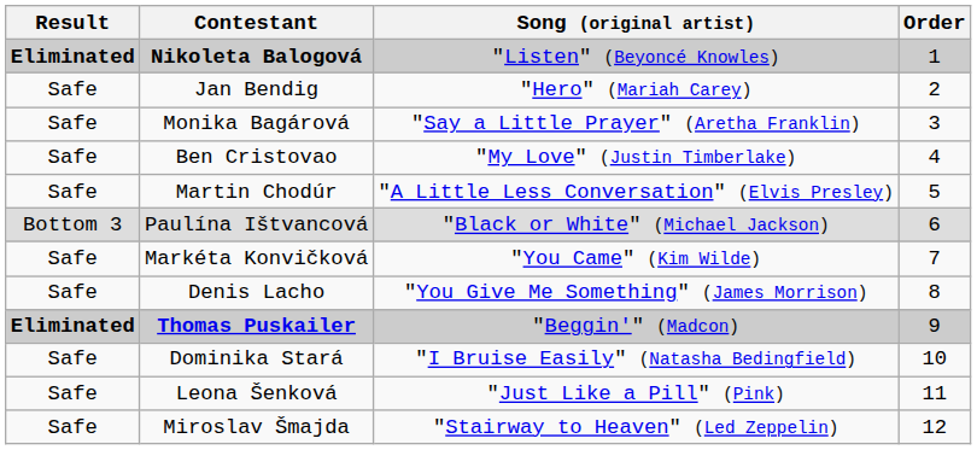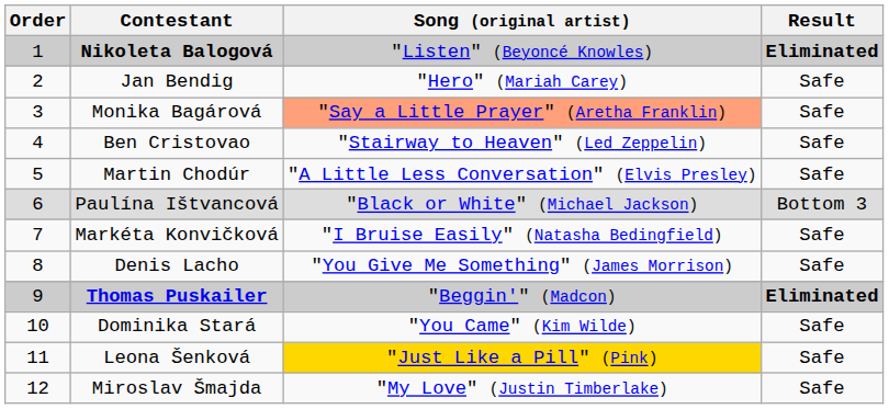columns swapped: Order <-> Result
Monika Bagárová | Song (original artist): no background -> lightsalmon background
Ben Cristovao | Song (original artist): "My Love" (Justin Timberlake) -> "Stairway to Heaven" (Led Zeppelin)
Markéta Konvičková | Song (original artist): "You Came" (Kim Wilde) -> "I Bruise Easily" (Natasha Bedingfield)
Dominika Stará | Song (original artist): "I Bruise Easily" (Natasha Bedingfield) -> "You Came" (Kim Wilde)
Leona Šenková | Song (original artist): no background -> gold background
Miroslav Šmajda | Song (original artist): "Stairway to Heaven" (Led Zeppelin) -> "My Love" (Justin Timberlake)
